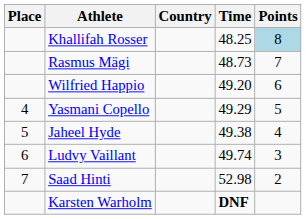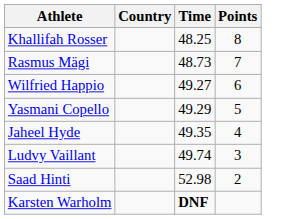- column: Place | 4 | 5 | 6 | 7
Khallifah Rosser | Points: lightblue background -> no background
Wilfried Happio | Time: 49.20 -> 49.27
Jaheel Hyde | Time: 49.38 -> 49.35
